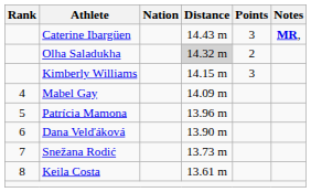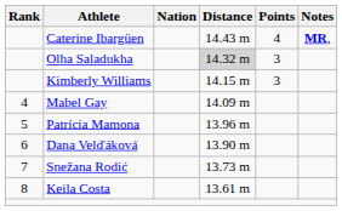Caterine Ibargüen | Points: 3 -> 4
Olha Saladukha | Points: 2 -> 3
